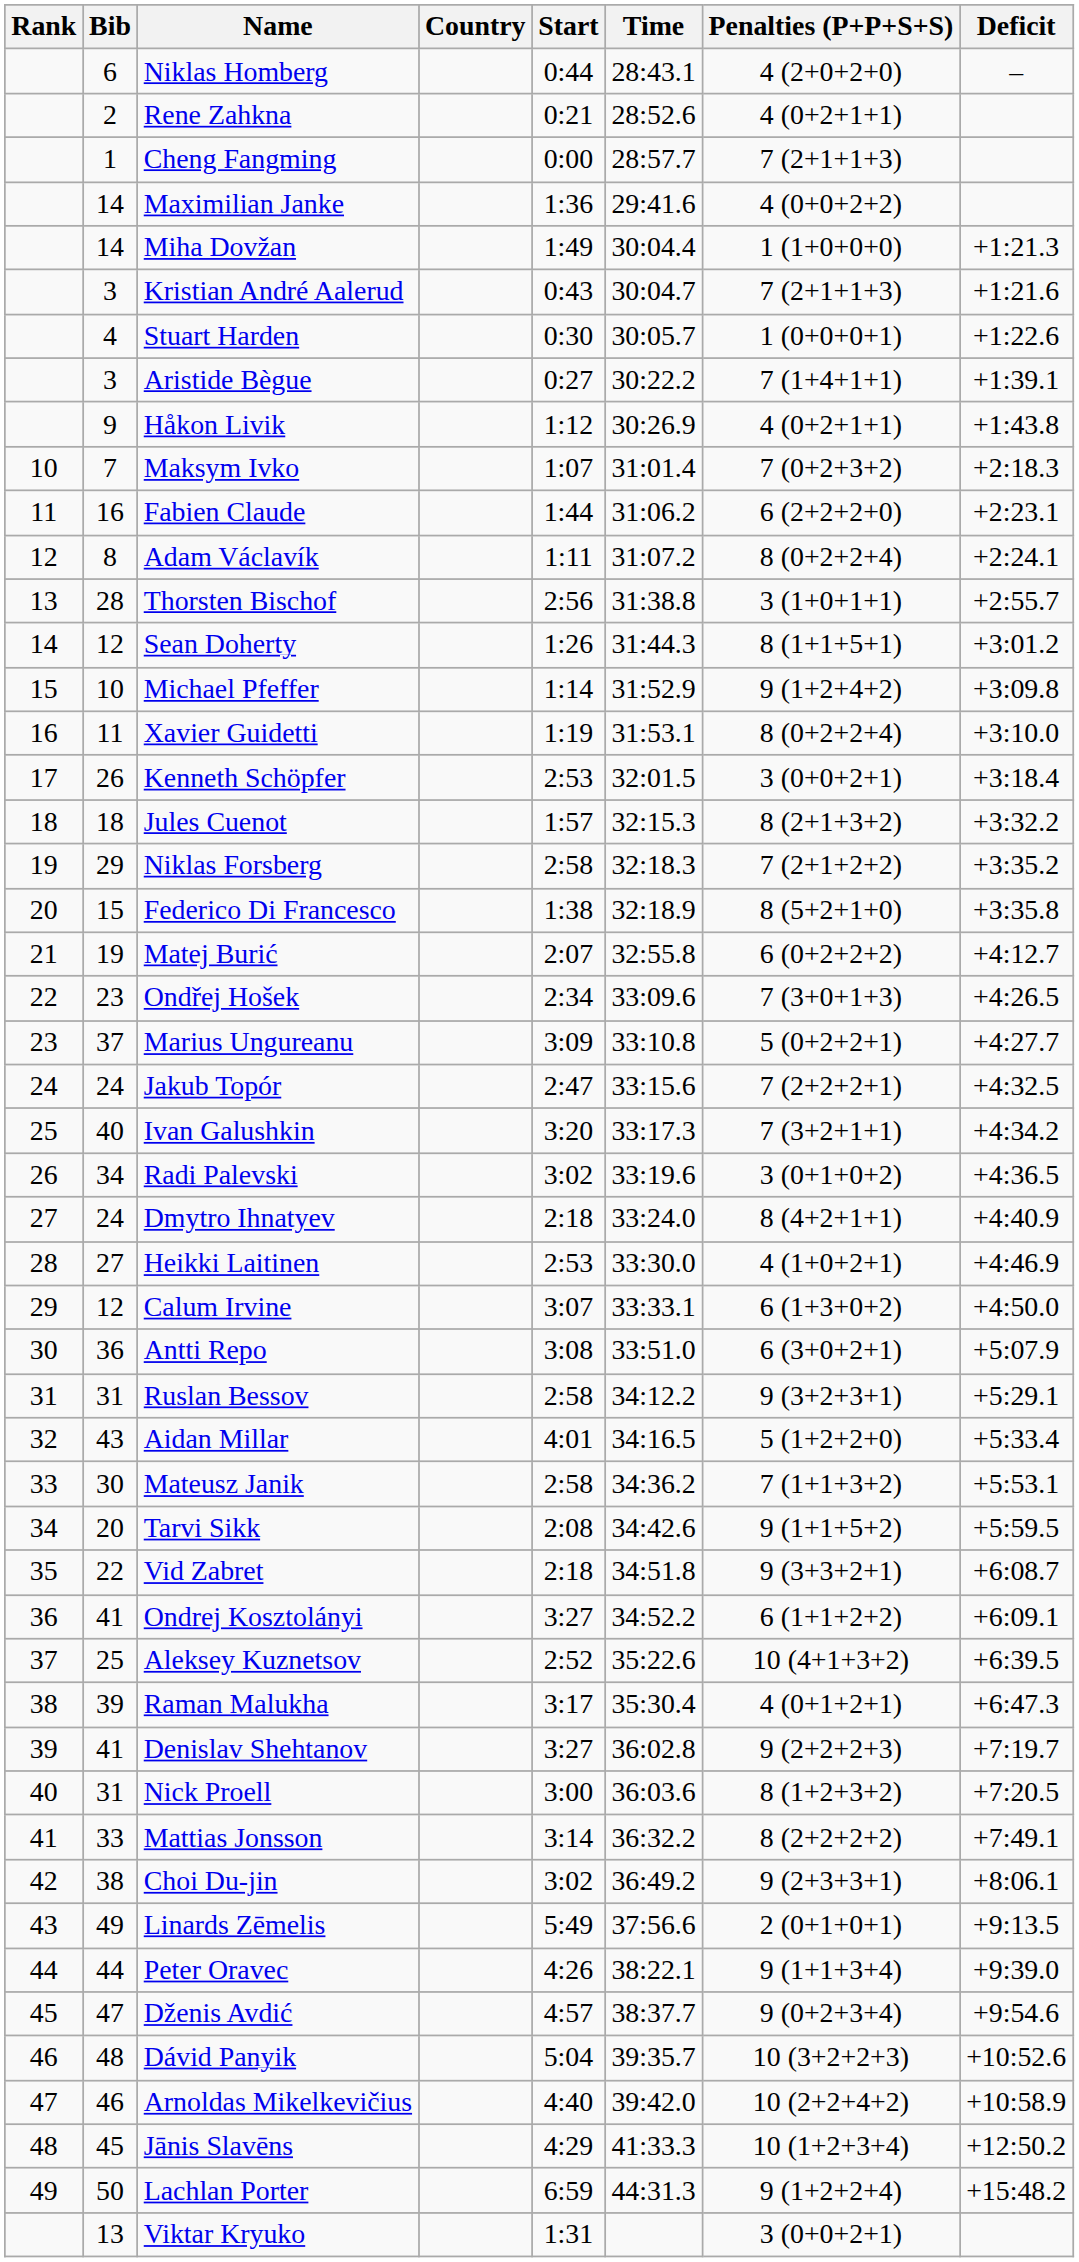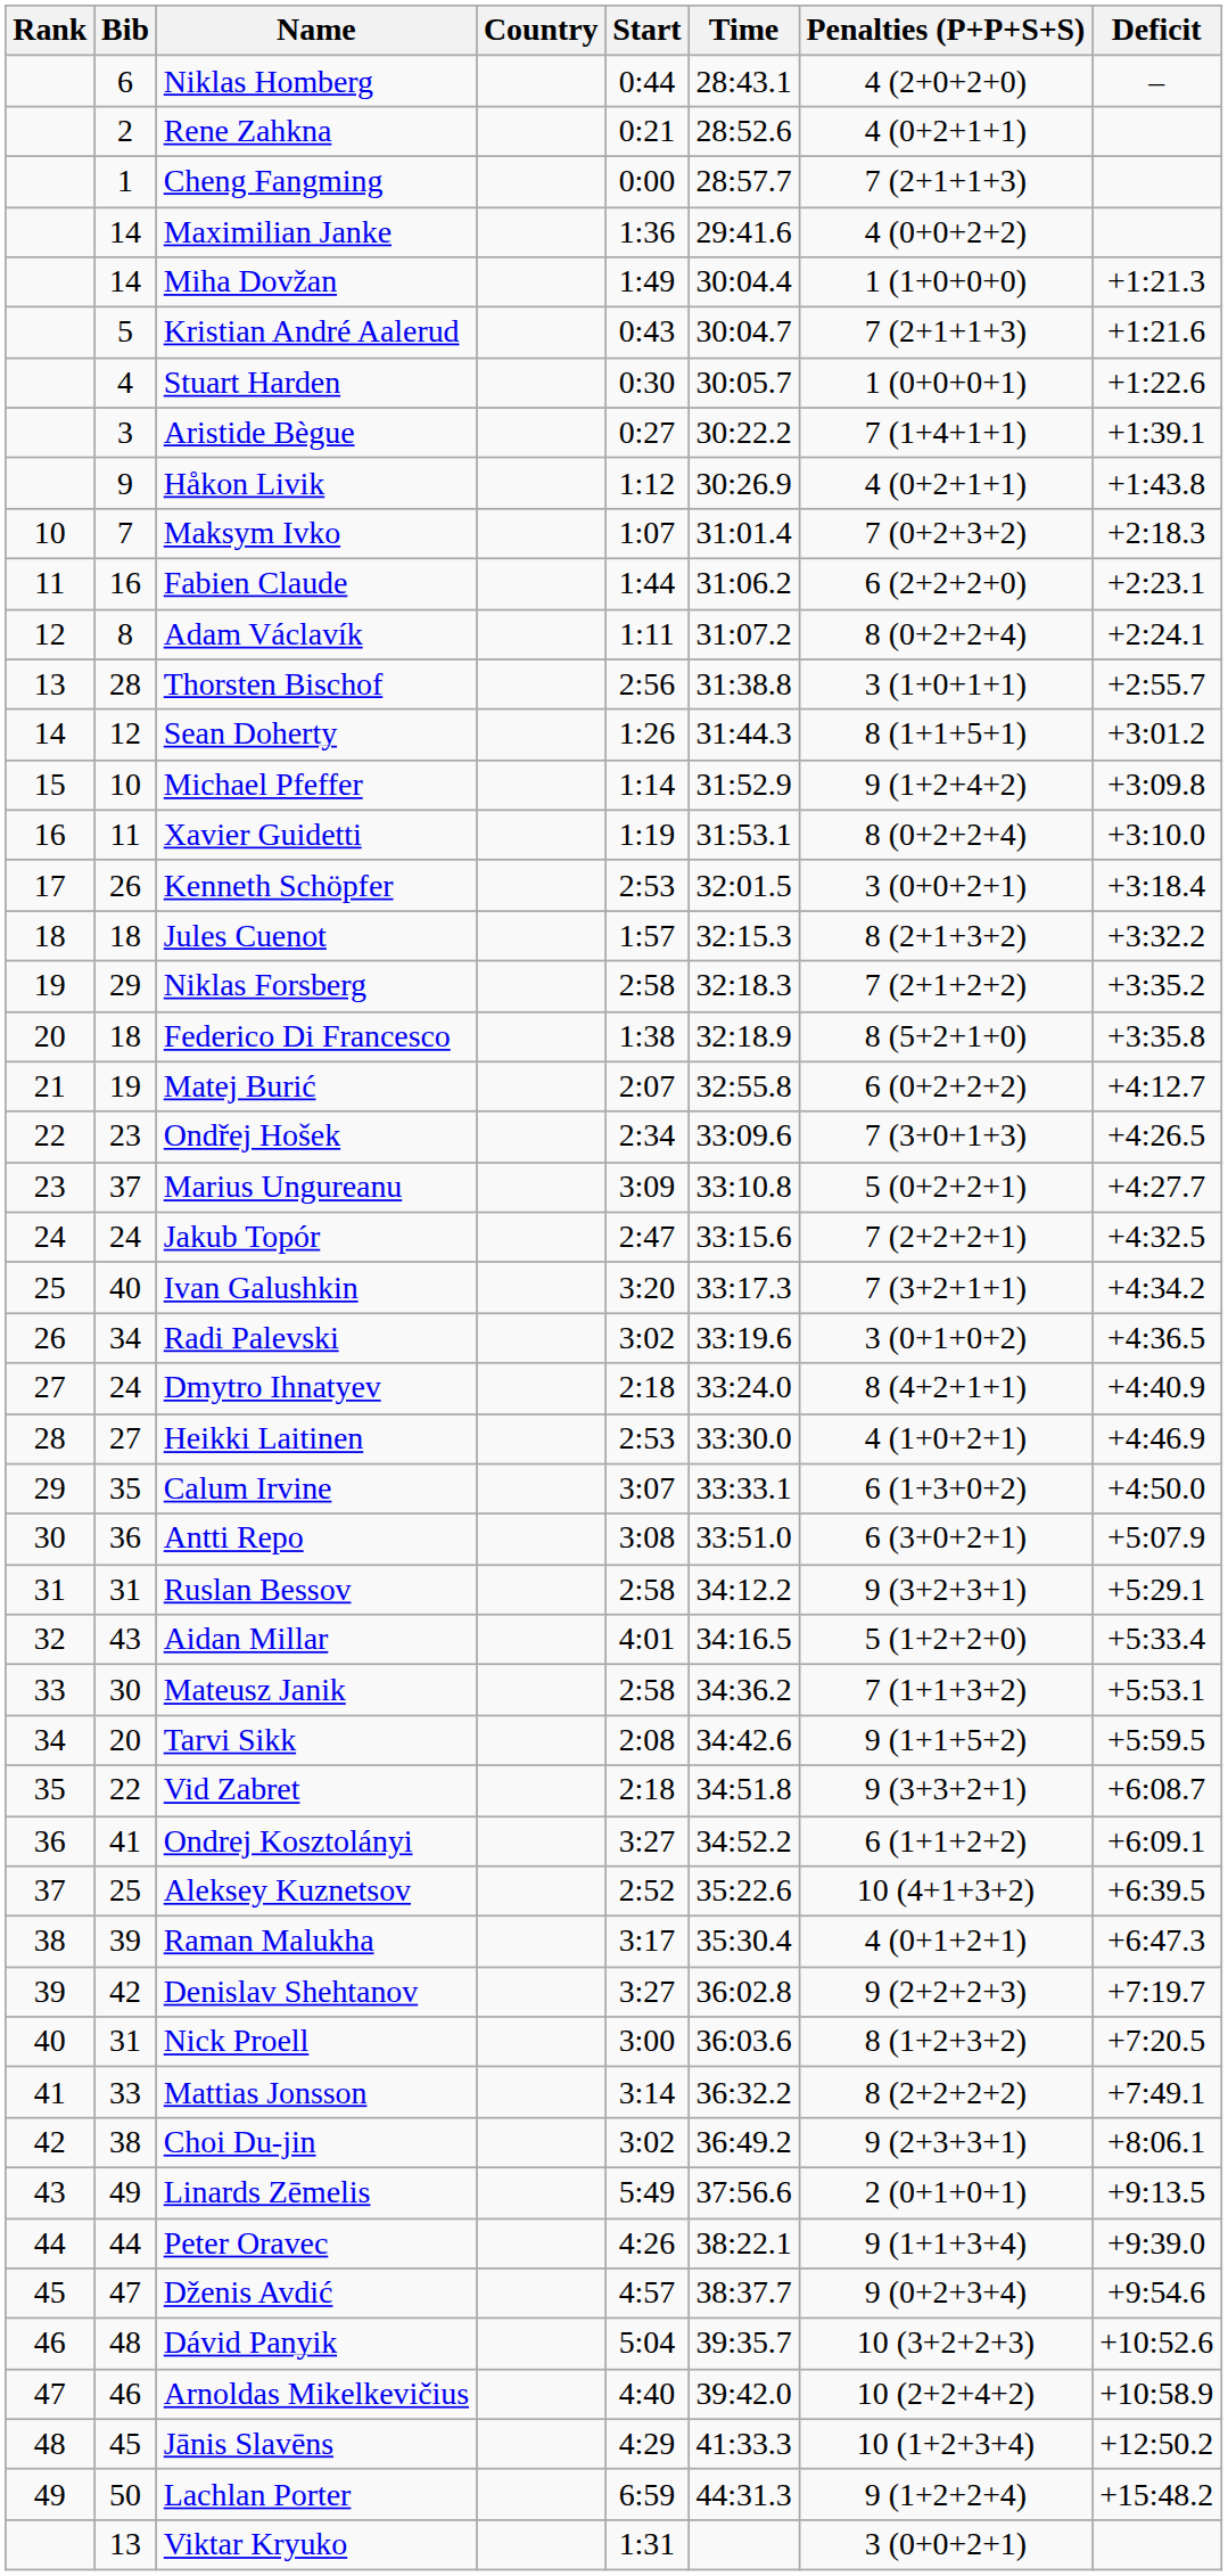Kristian André Aalerud | Bib: 3 -> 5
Federico Di Francesco | Bib: 15 -> 18
Calum Irvine | Bib: 12 -> 35
Denislav Shehtanov | Bib: 41 -> 42
